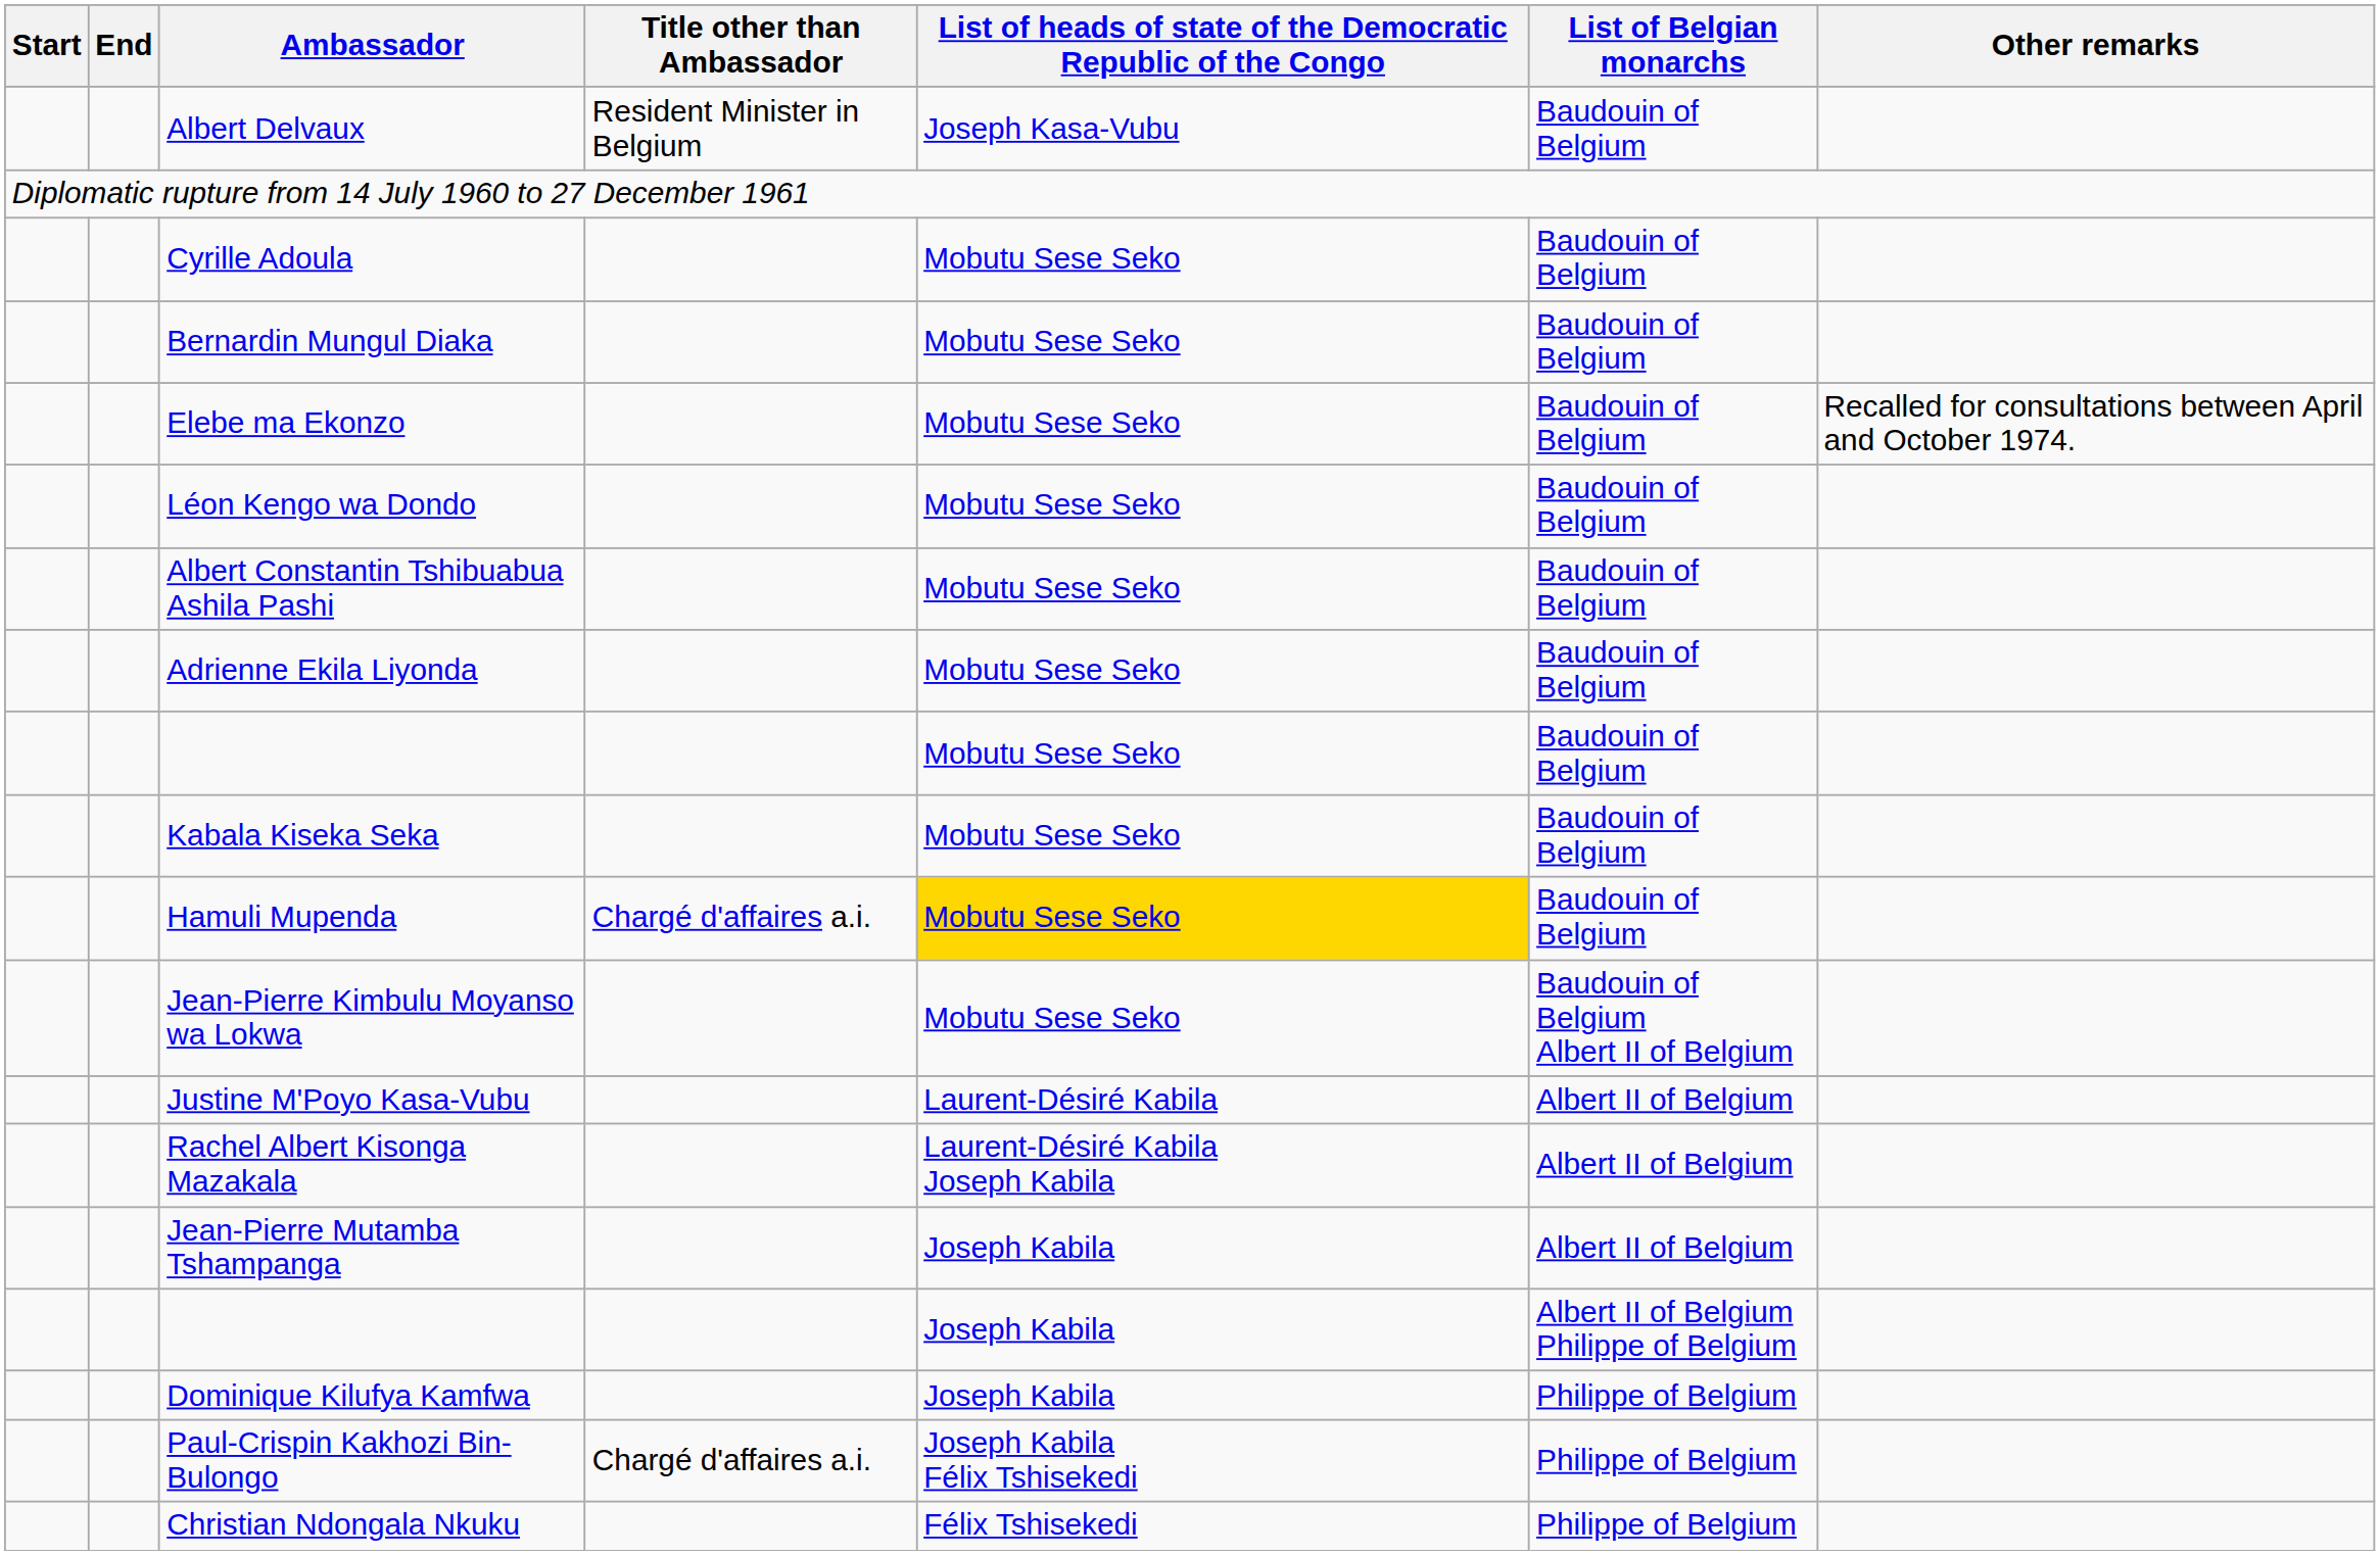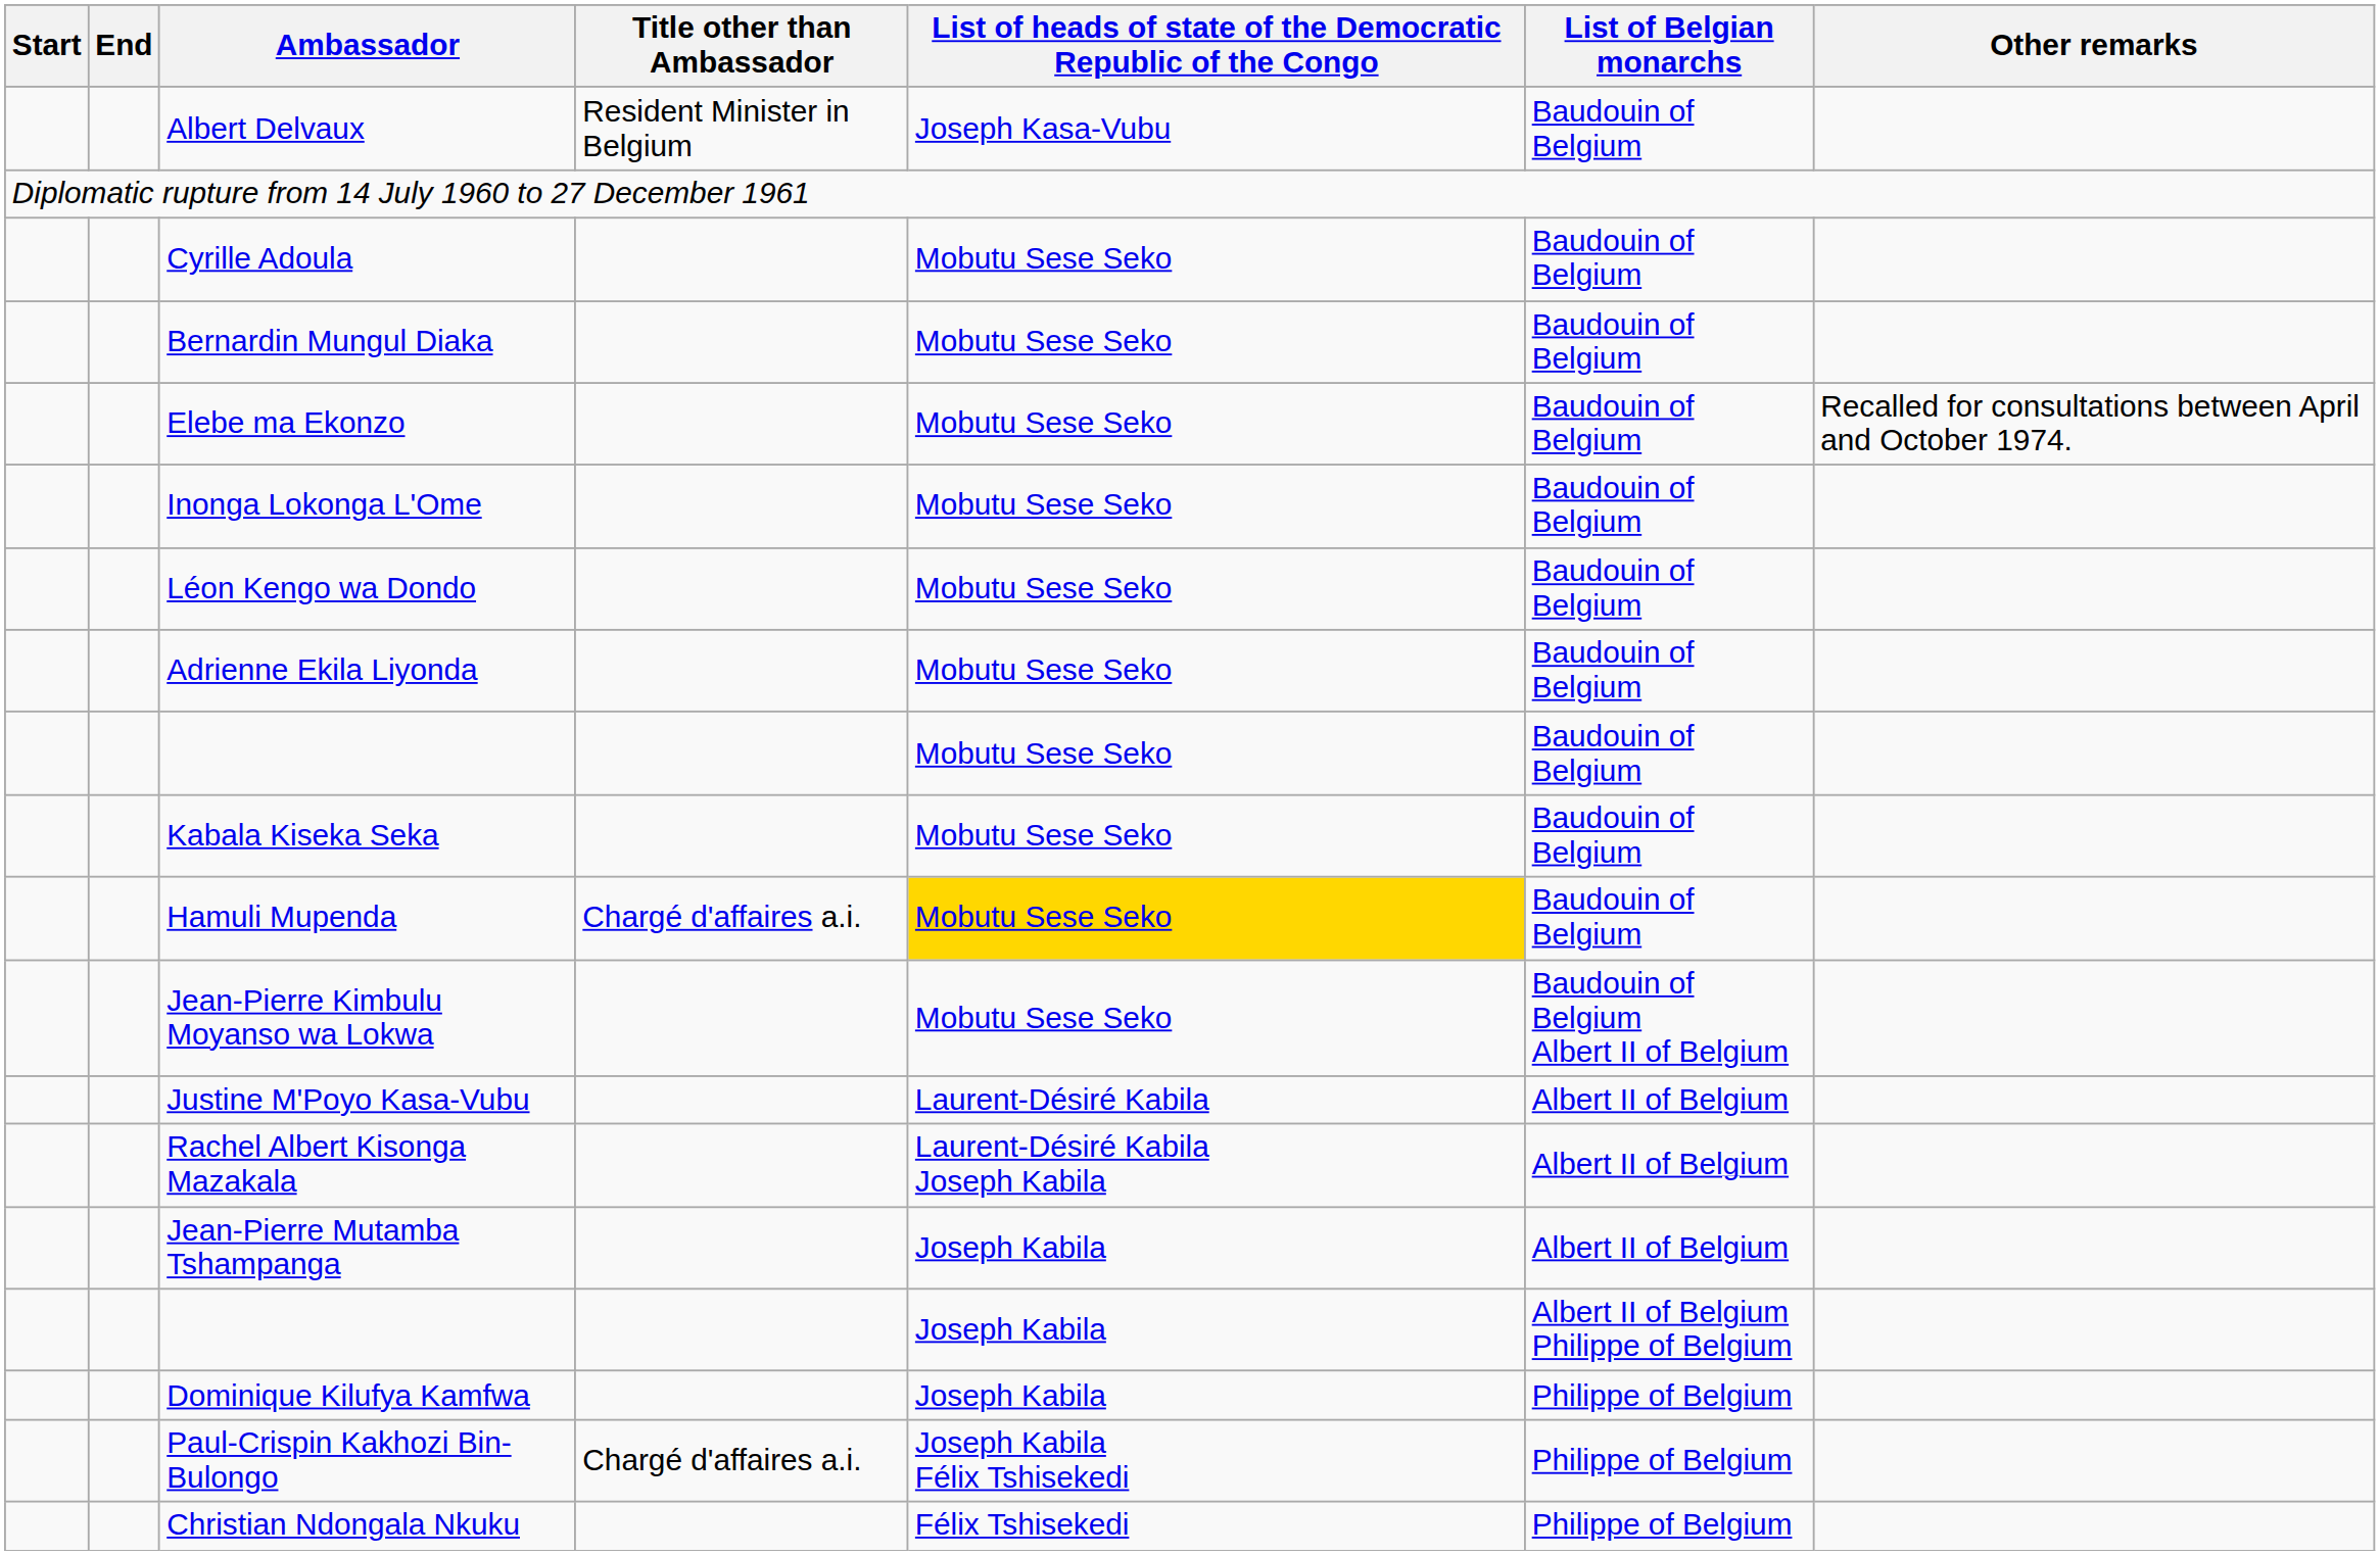+ row: Inonga Lokonga L'Ome | Mobutu Sese Seko | Baudouin of Belgium
- row: Albert Constantin Tshibuabua Ashila Pashi | Mobutu Sese Seko | Baudouin of Belgium
